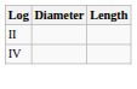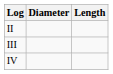+ row: III
